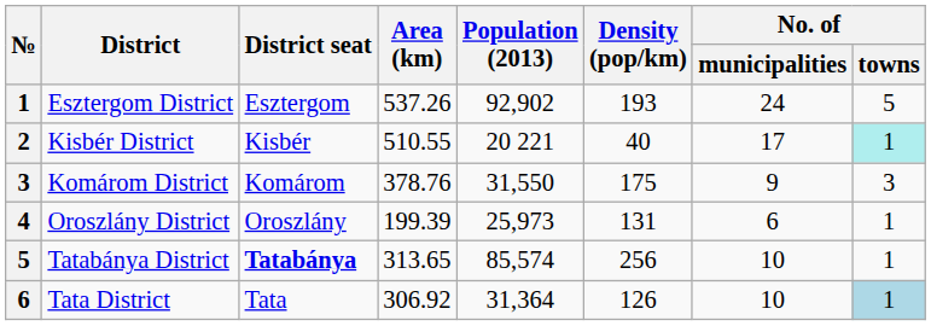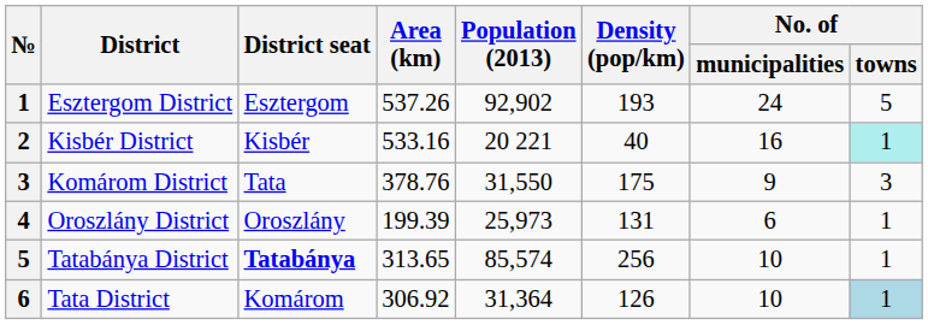Kisbér District | Area (km): 510.55 -> 533.16
Kisbér District | No. of / municipalities: 17 -> 16
Komárom District | District seat: Komárom -> Tata
Tata District | District seat: Tata -> Komárom
